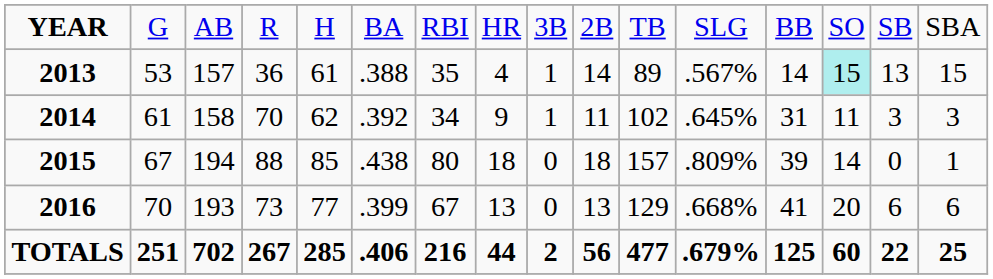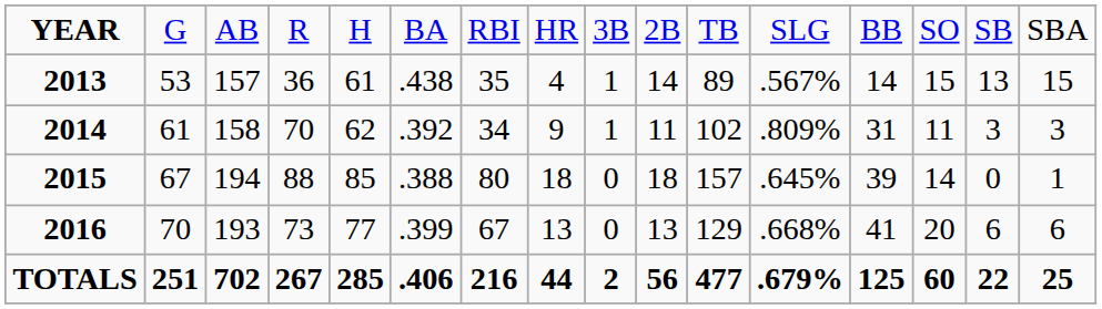2013 | column 6: .388 -> .438
2013 | column 14: paleturquoise background -> no background
2014 | column 12: .645% -> .809%
2015 | column 6: .438 -> .388
2015 | column 12: .809% -> .645%
